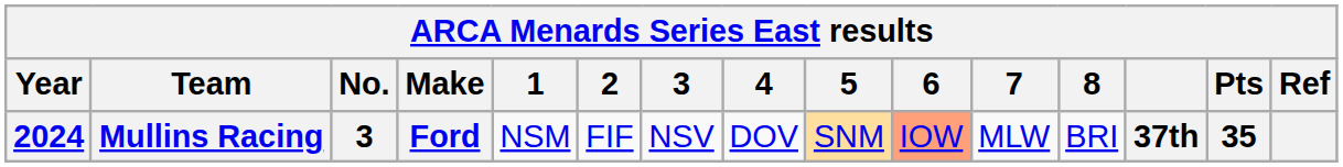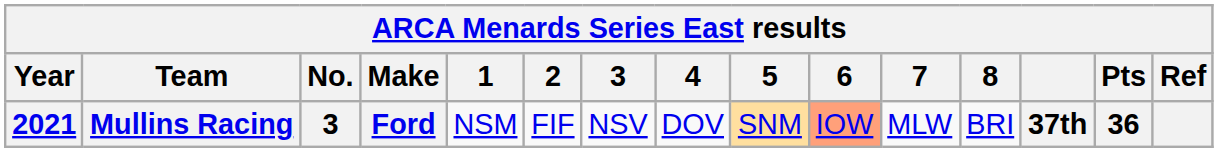Mullins Racing | Year: 2024 -> 2021
Mullins Racing | Pts: 35 -> 36
